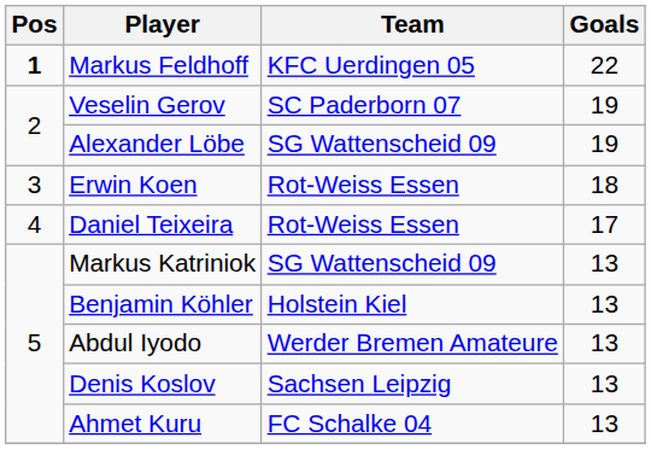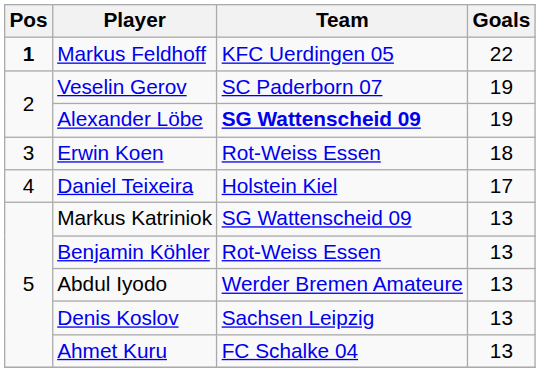Alexander Löbe | Team: normal -> bold
Daniel Teixeira | Team: Rot-Weiss Essen -> Holstein Kiel
Benjamin Köhler | Team: Holstein Kiel -> Rot-Weiss Essen
